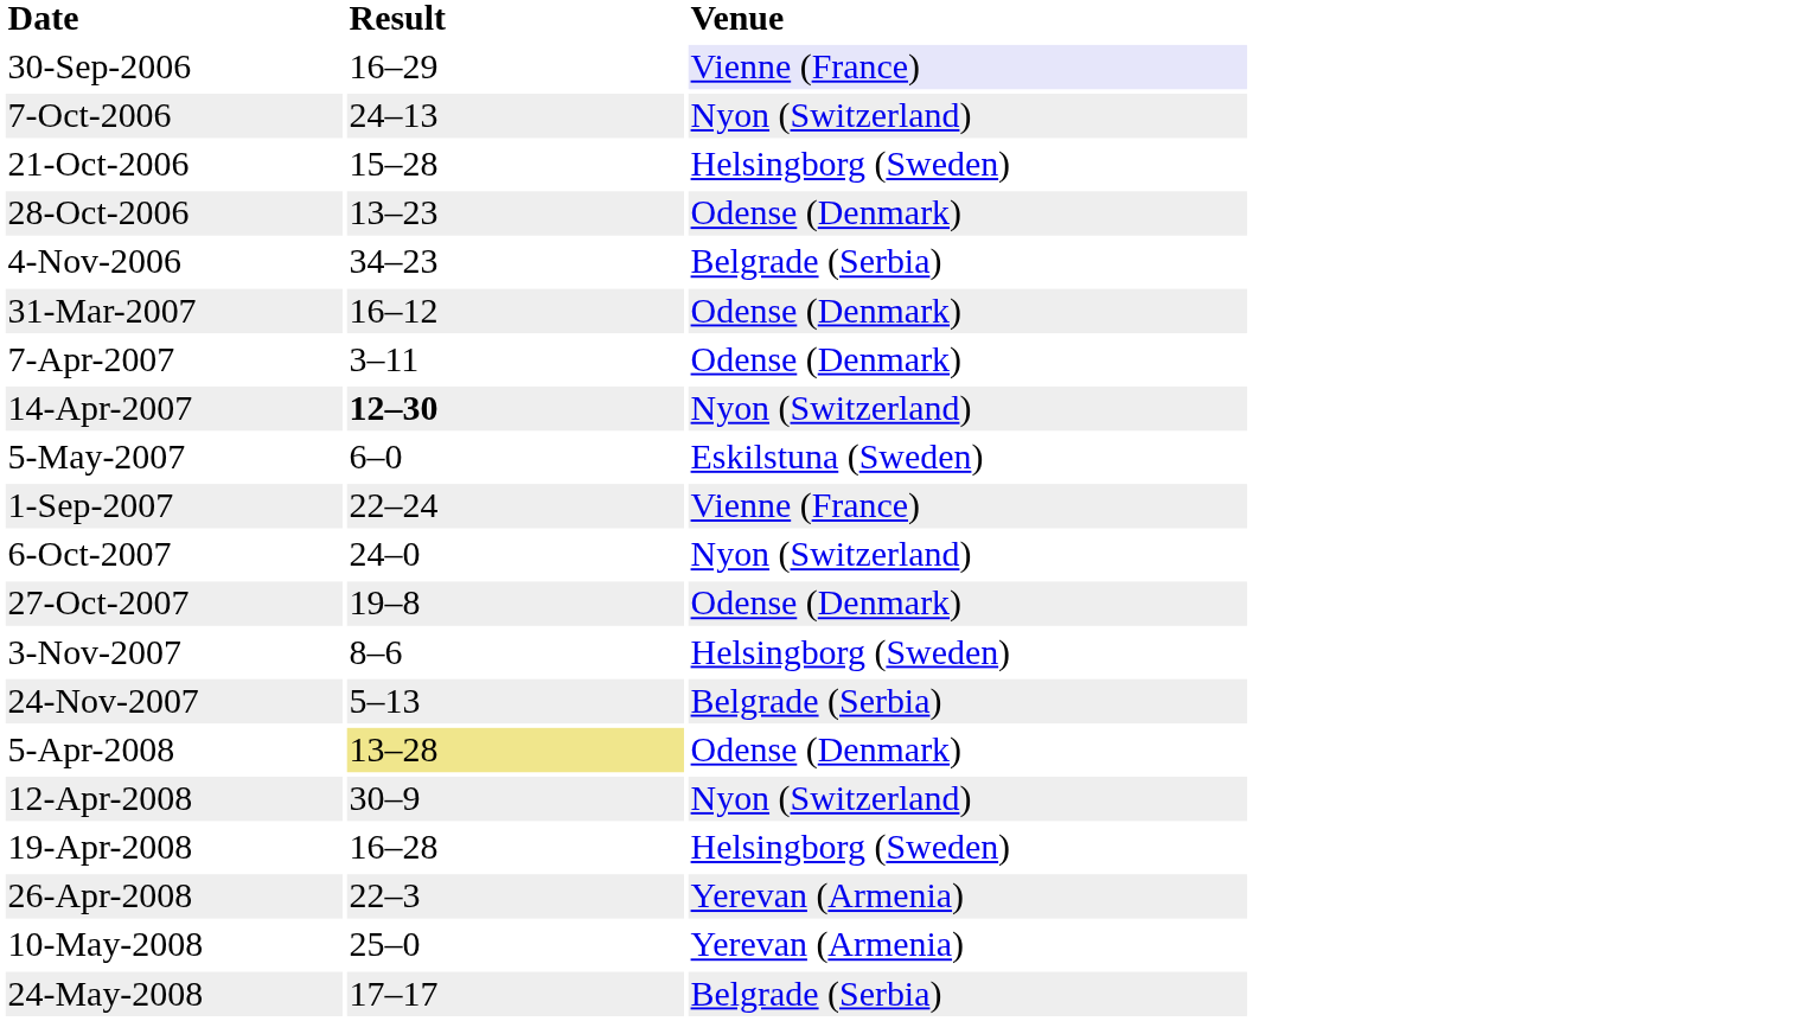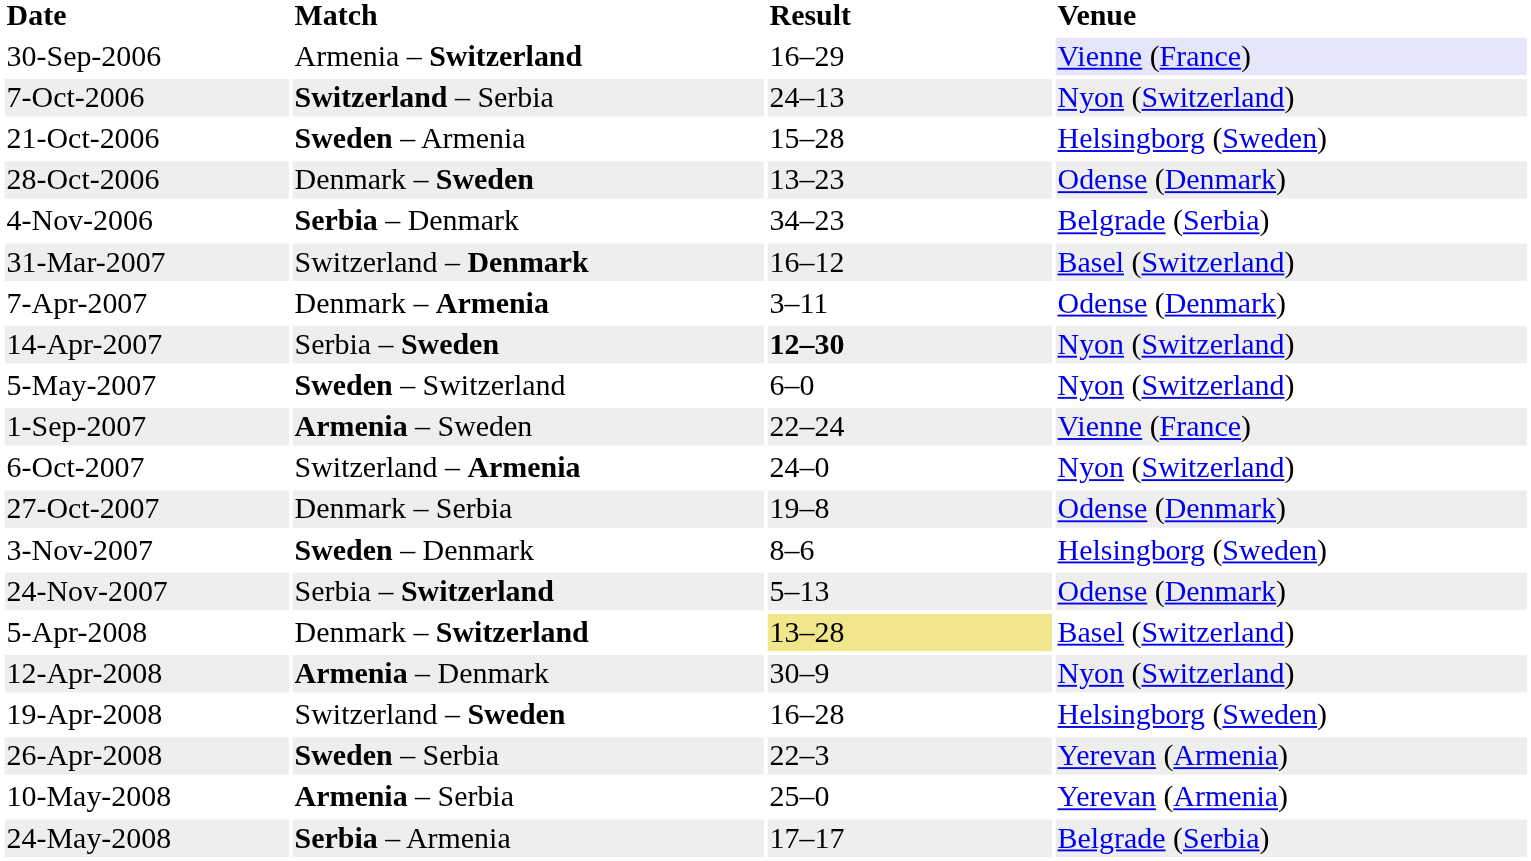+ column: Match | Armenia – Switzerland | Switzerland – Serbia | Sweden – Armenia | Denmark – Sweden | Serbia – Denmark | Switzerland – Denmark | Denmark – Armenia | Serbia – Sweden | Sweden – Switzerland | Armenia – Sweden | Switzerland – Armenia | Denmark – Serbia | Sweden – Denmark | Serbia – Switzerland | Denmark – Switzerland | Armenia – Denmark | Switzerland – Sweden | Sweden – Serbia | Armenia – Serbia | Serbia – Armenia
31-Mar-2007 | Venue: Odense (Denmark) -> Basel (Switzerland)
5-May-2007 | Venue: Eskilstuna (Sweden) -> Nyon (Switzerland)
24-Nov-2007 | Venue: Belgrade (Serbia) -> Odense (Denmark)
5-Apr-2008 | Venue: Odense (Denmark) -> Basel (Switzerland)
